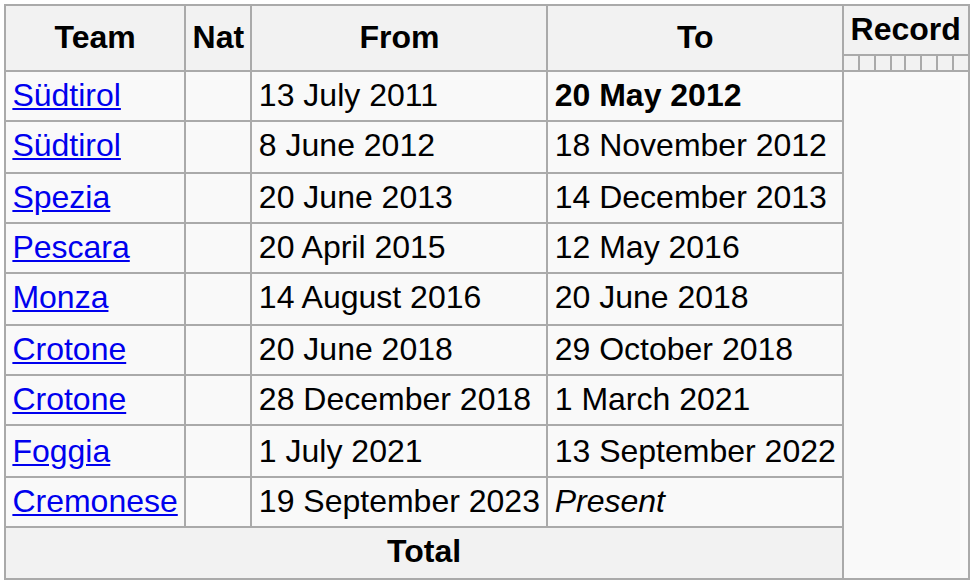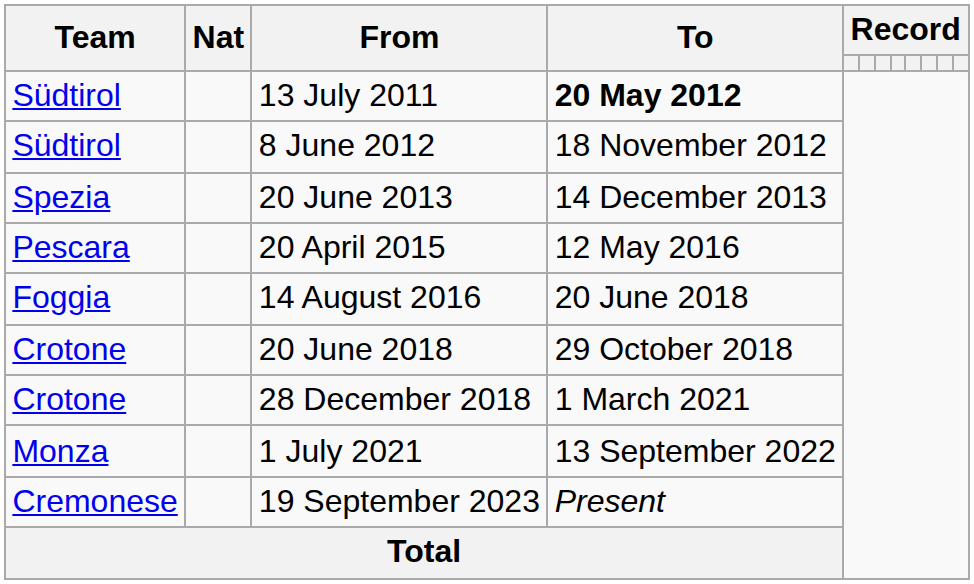14 August 2016 | Team: Monza -> Foggia
1 July 2021 | Team: Foggia -> Monza
